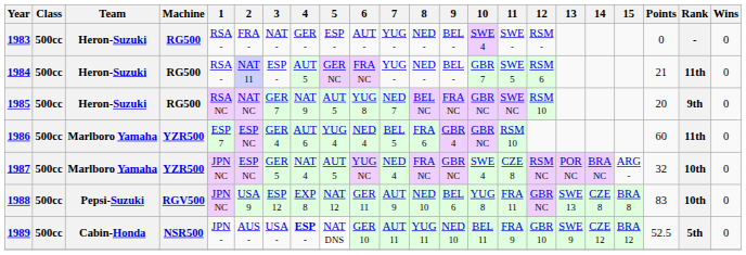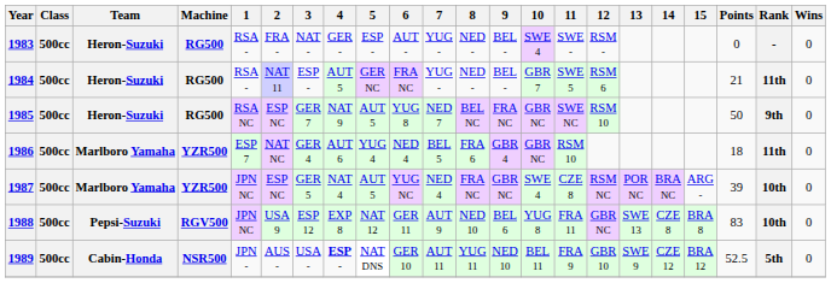1985 | 2: NAT NC -> ESP NC
1985 | Points: 20 -> 50
1986 | 2: ESP NC -> NAT NC
1986 | Points: 60 -> 18
1987 | Points: 32 -> 39
